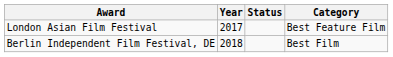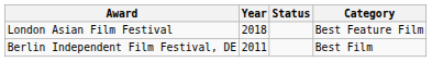London Asian Film Festival | Year: 2017 -> 2018
Berlin Independent Film Festival, DE | Year: 2018 -> 2011
